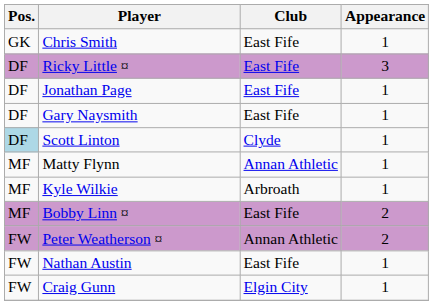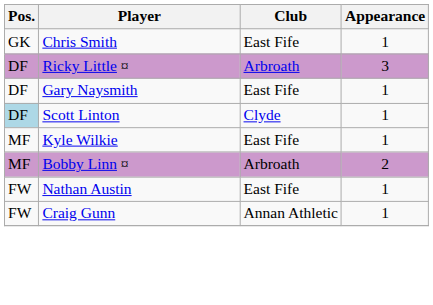Ricky Little ¤ | Club: East Fife -> Arbroath
- row: DF | Jonathan Page | East Fife | 1
- row: MF | Matty Flynn | Annan Athletic | 1
Kyle Wilkie | Club: Arbroath -> East Fife
Bobby Linn ¤ | Club: East Fife -> Arbroath
- row: FW | Peter Weatherson ¤ | Annan Athletic | 2
Craig Gunn | Club: Elgin City -> Annan Athletic
